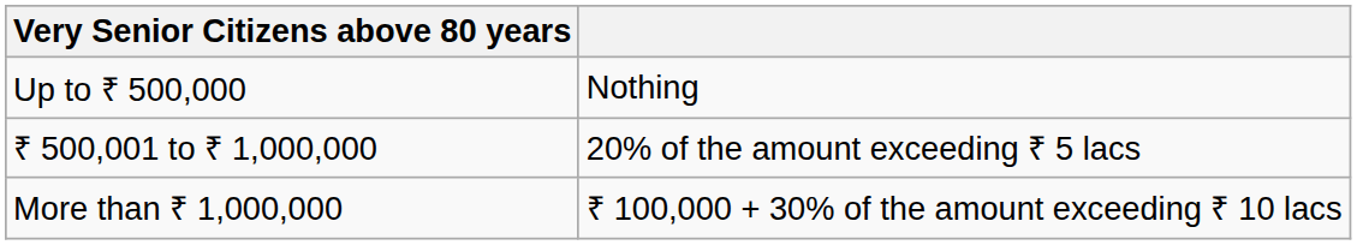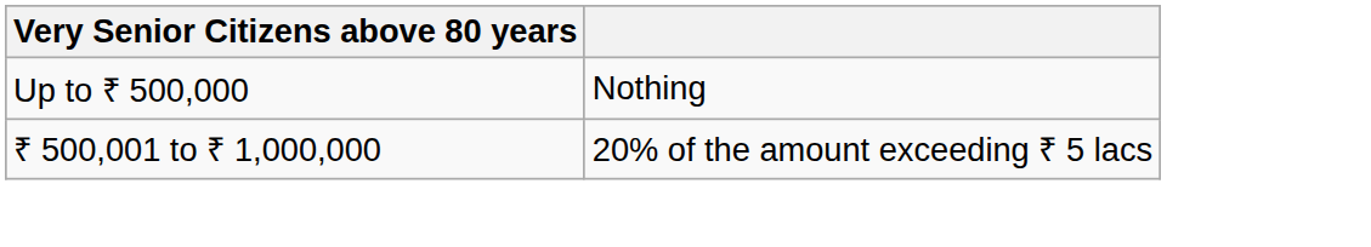- row: More than ₹ 1,000,000 | ₹ 100,000 + 30% of the amount exceeding ₹ 10 lacs
